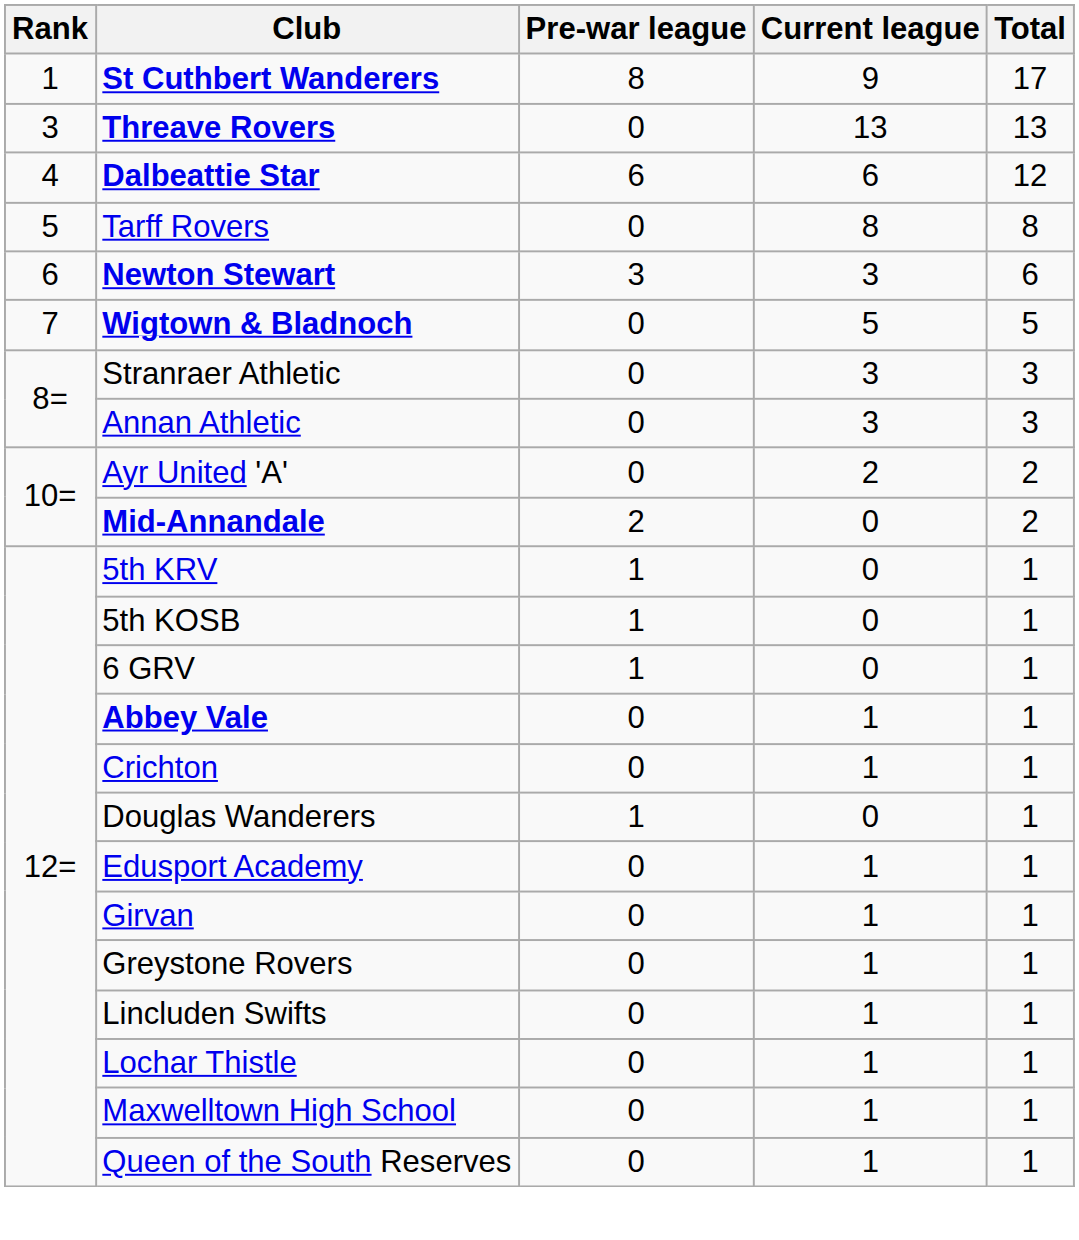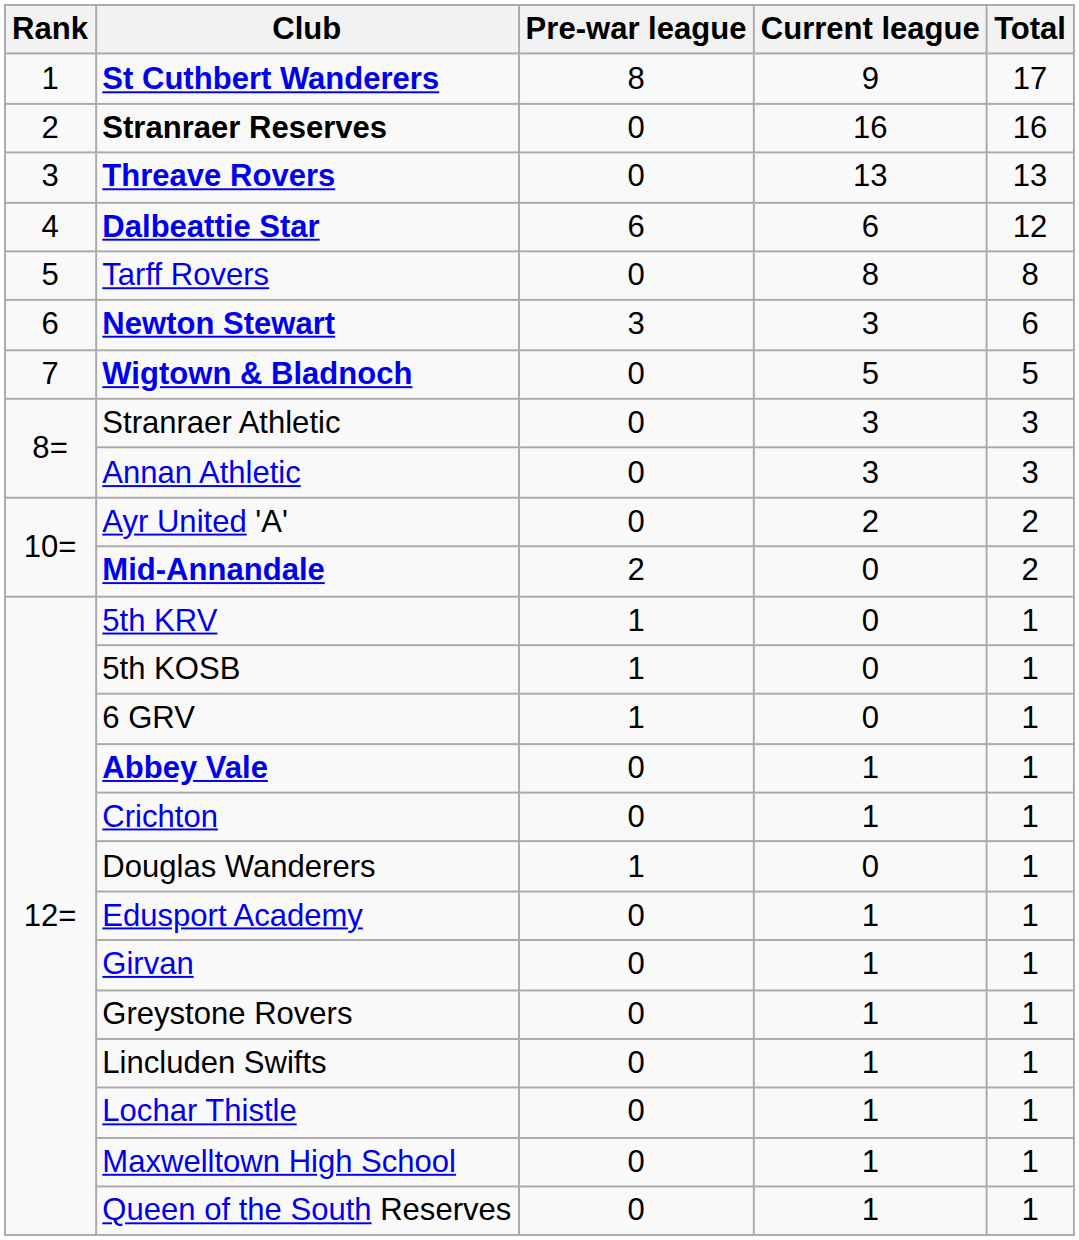+ row: 2 | Stranraer Reserves | 0 | 16 | 16
